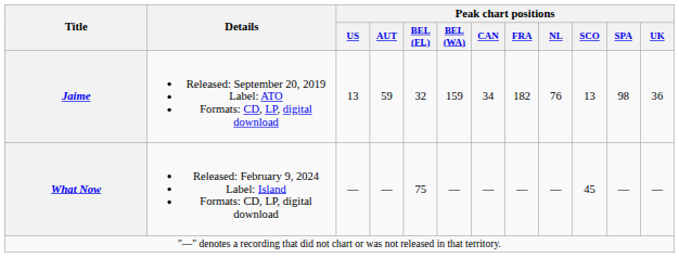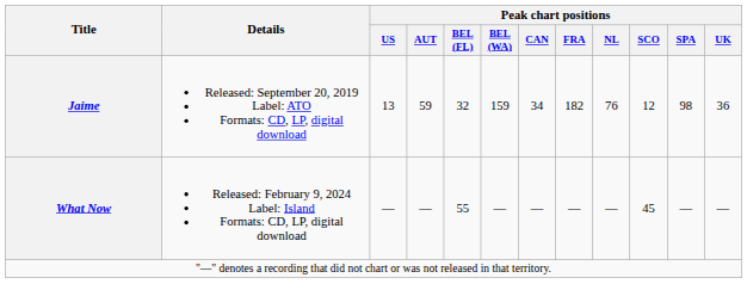Jaime | Peak chart positions / SCO: 13 -> 12
What Now | Peak chart positions / BEL (FL): 75 -> 55
